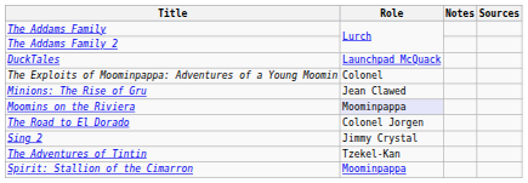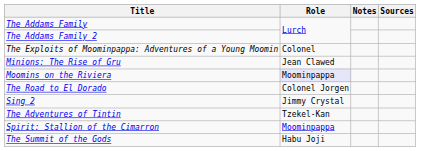- row: DuckTales | Launchpad McQuack
+ row: The Summit of the Gods | Habu Joji
